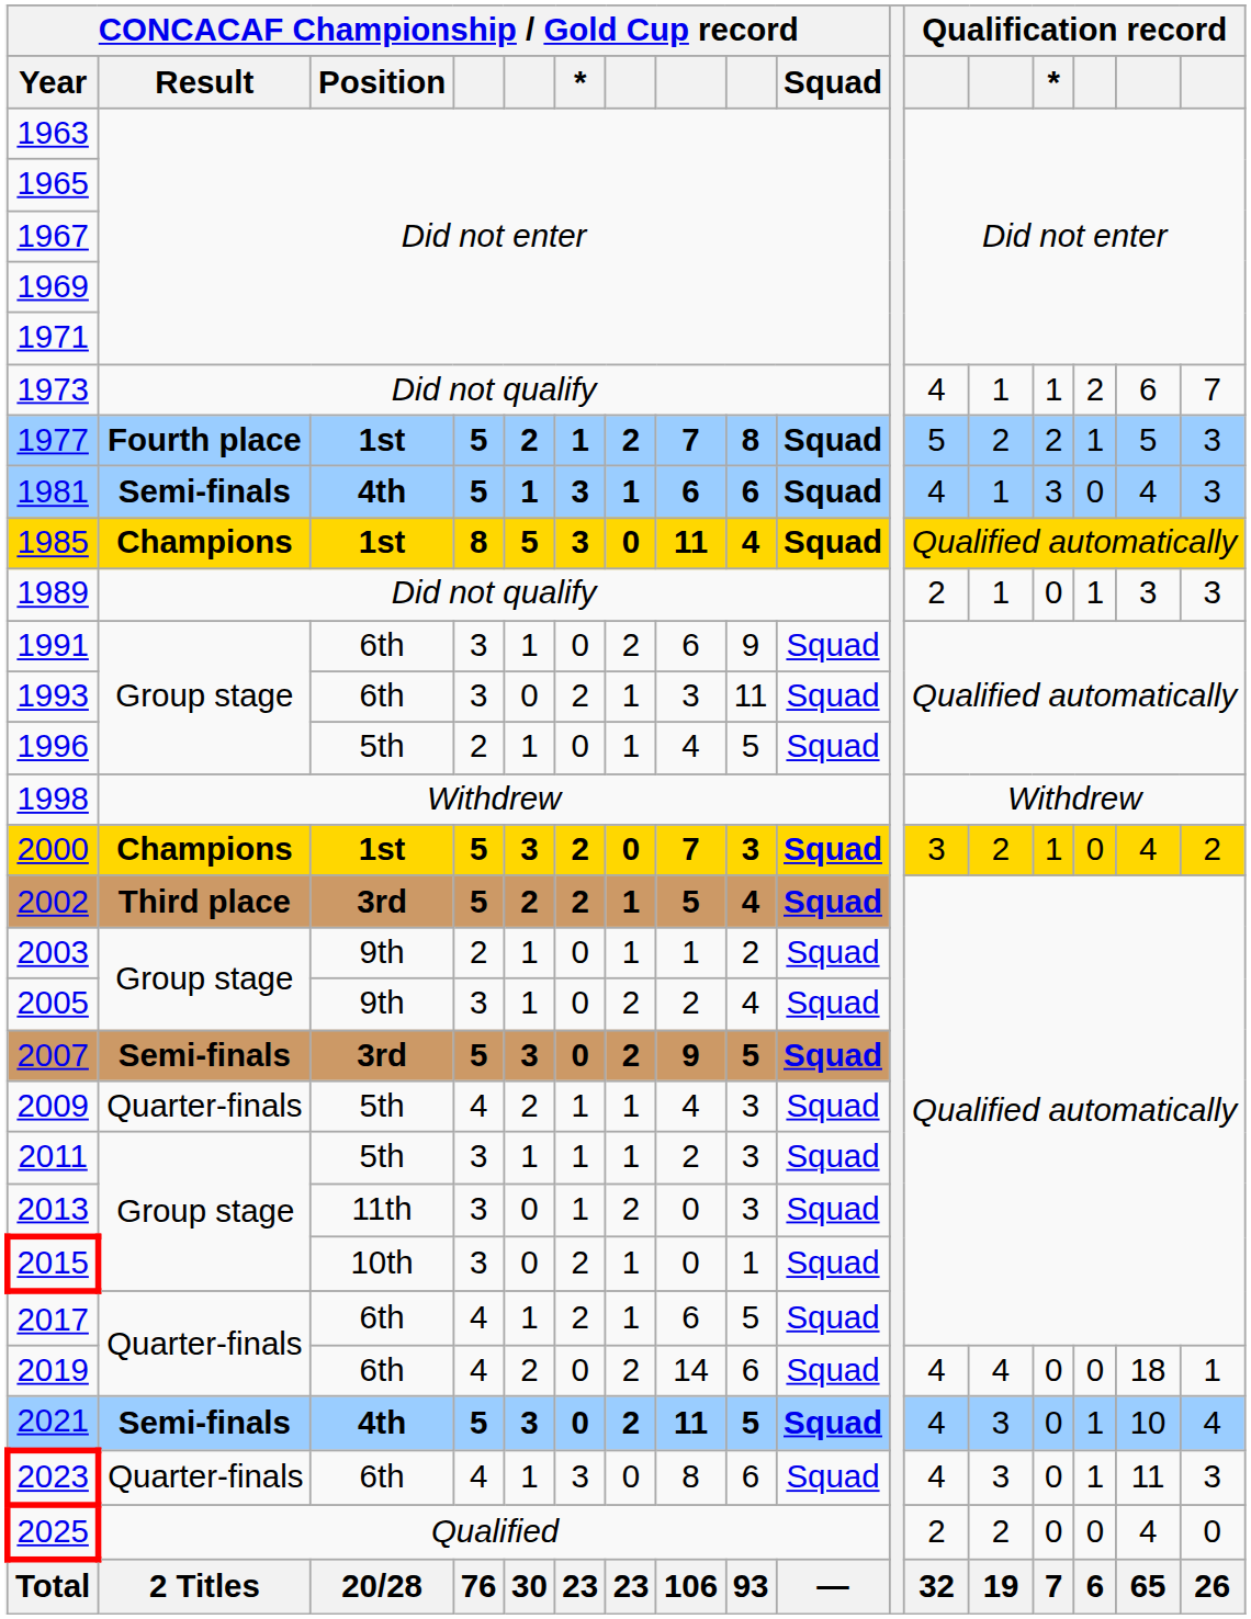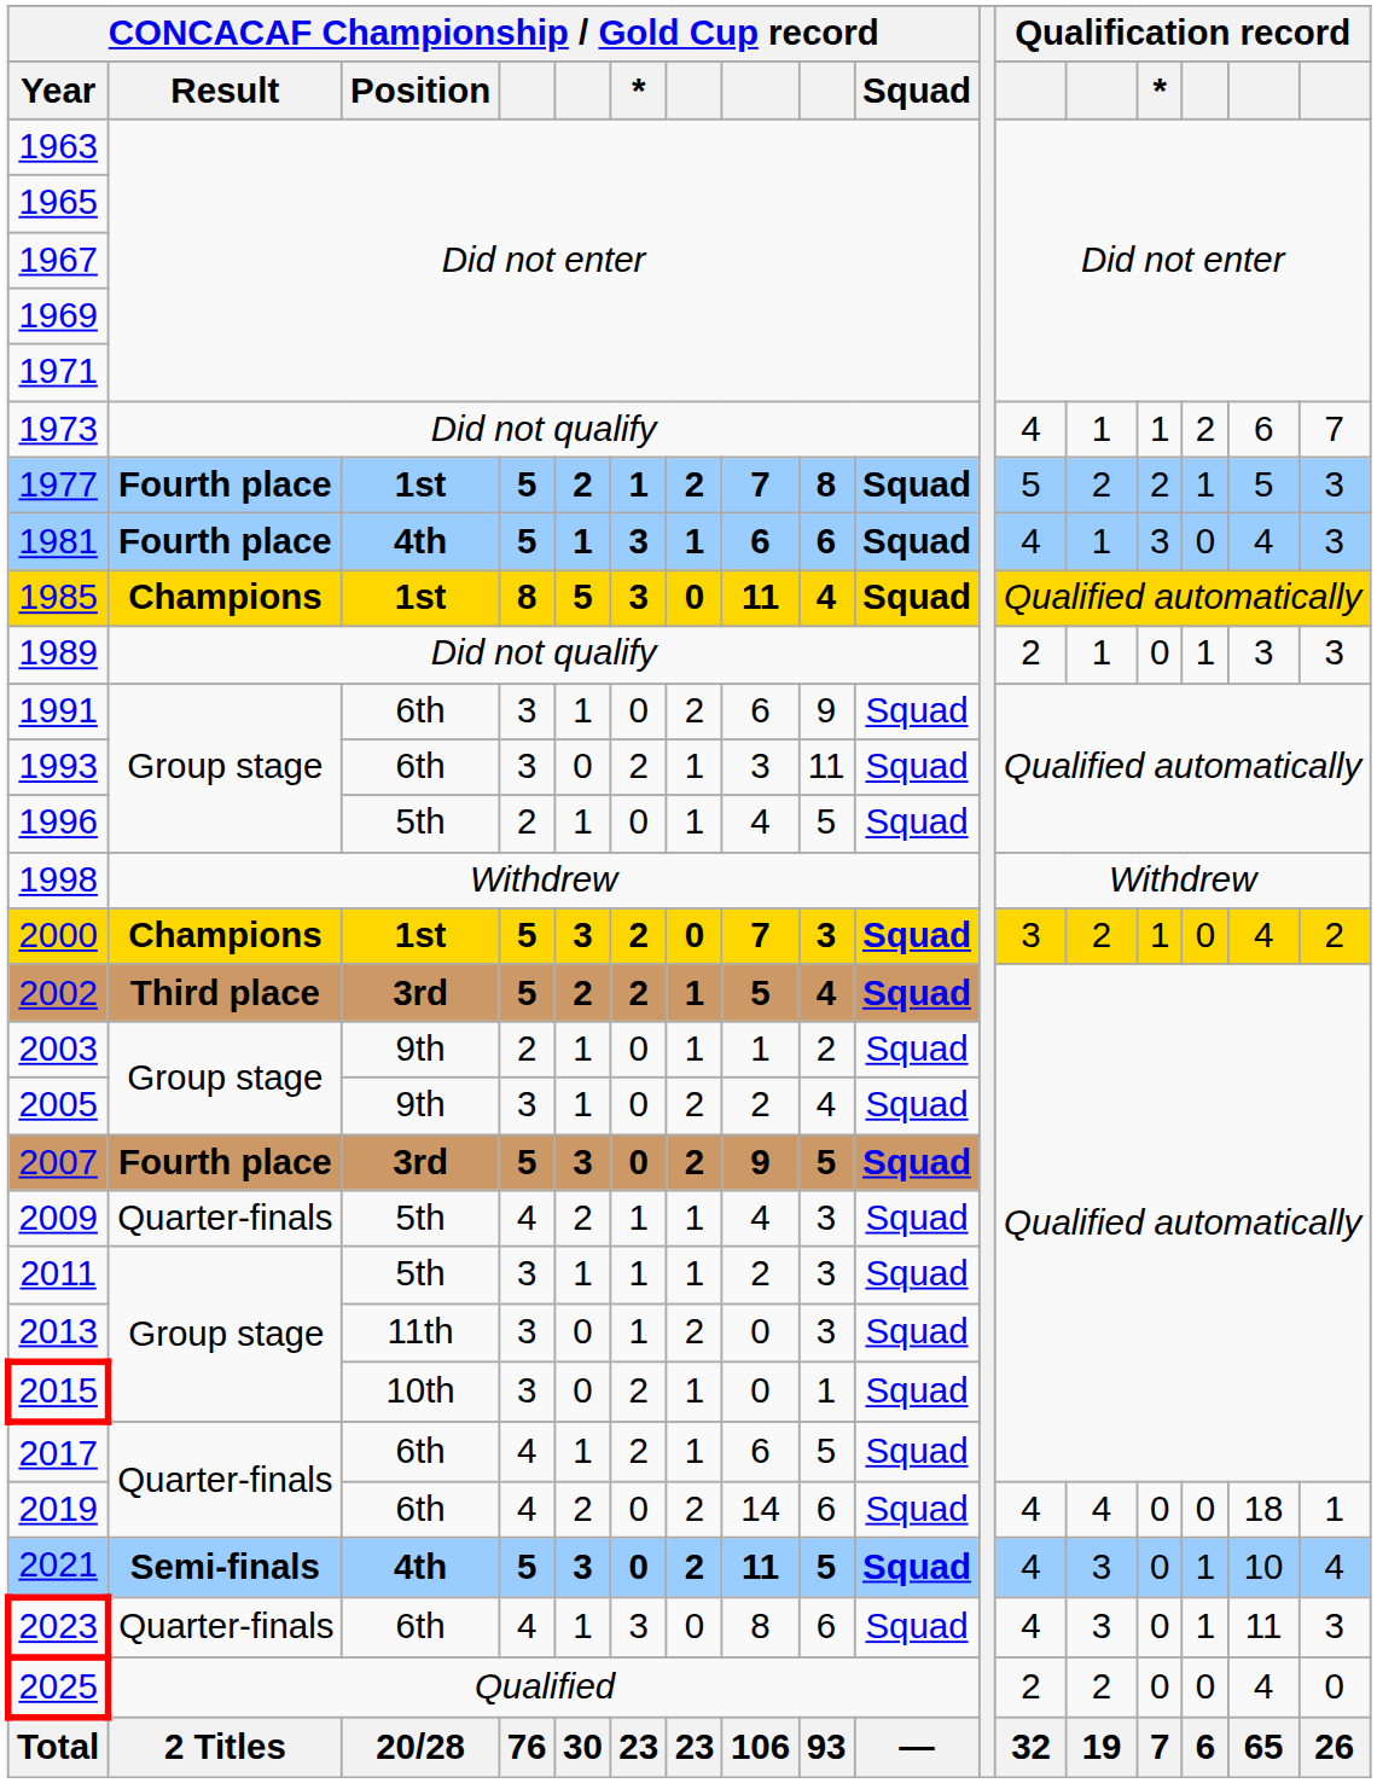1981 | CONCACAF Championship / Gold Cup record / Result: Semi-finals -> Fourth place
2007 | CONCACAF Championship / Gold Cup record / Result: Semi-finals -> Fourth place
